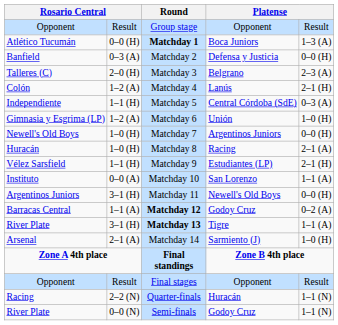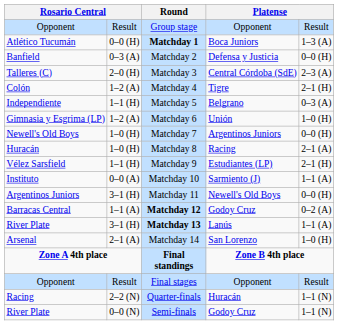Talleres (C) | column 6: Belgrano -> Central Córdoba (SdE)
Colón | column 6: Lanús -> Tigre
Independiente | column 6: Central Córdoba (SdE) -> Belgrano
Instituto | column 6: San Lorenzo -> Sarmiento (J)
River Plate / 3–1 (H) | column 6: Tigre -> Lanús
Arsenal | column 6: Sarmiento (J) -> San Lorenzo
